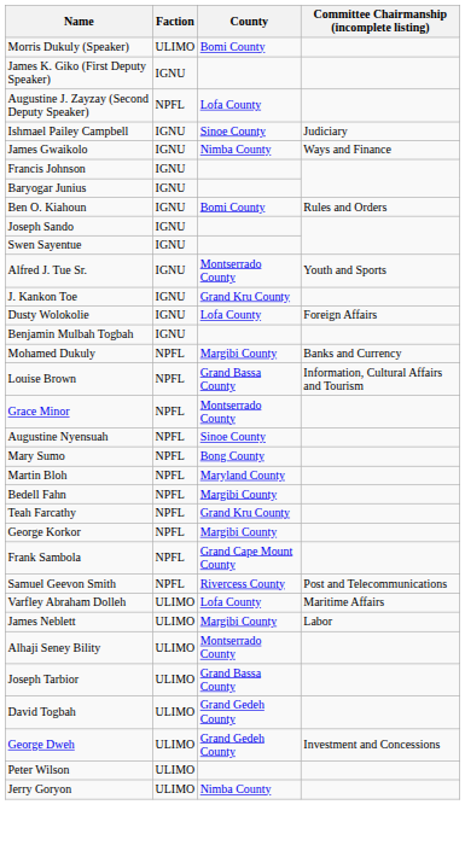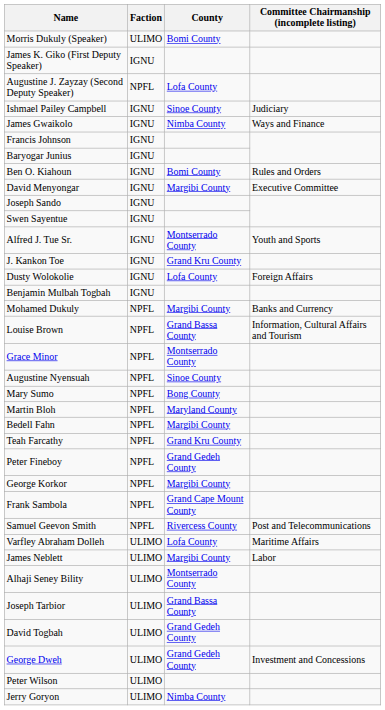+ row: David Menyongar | IGNU | Margibi County | Executive Committee
+ row: Peter Fineboy | NPFL | Grand Gedeh County
